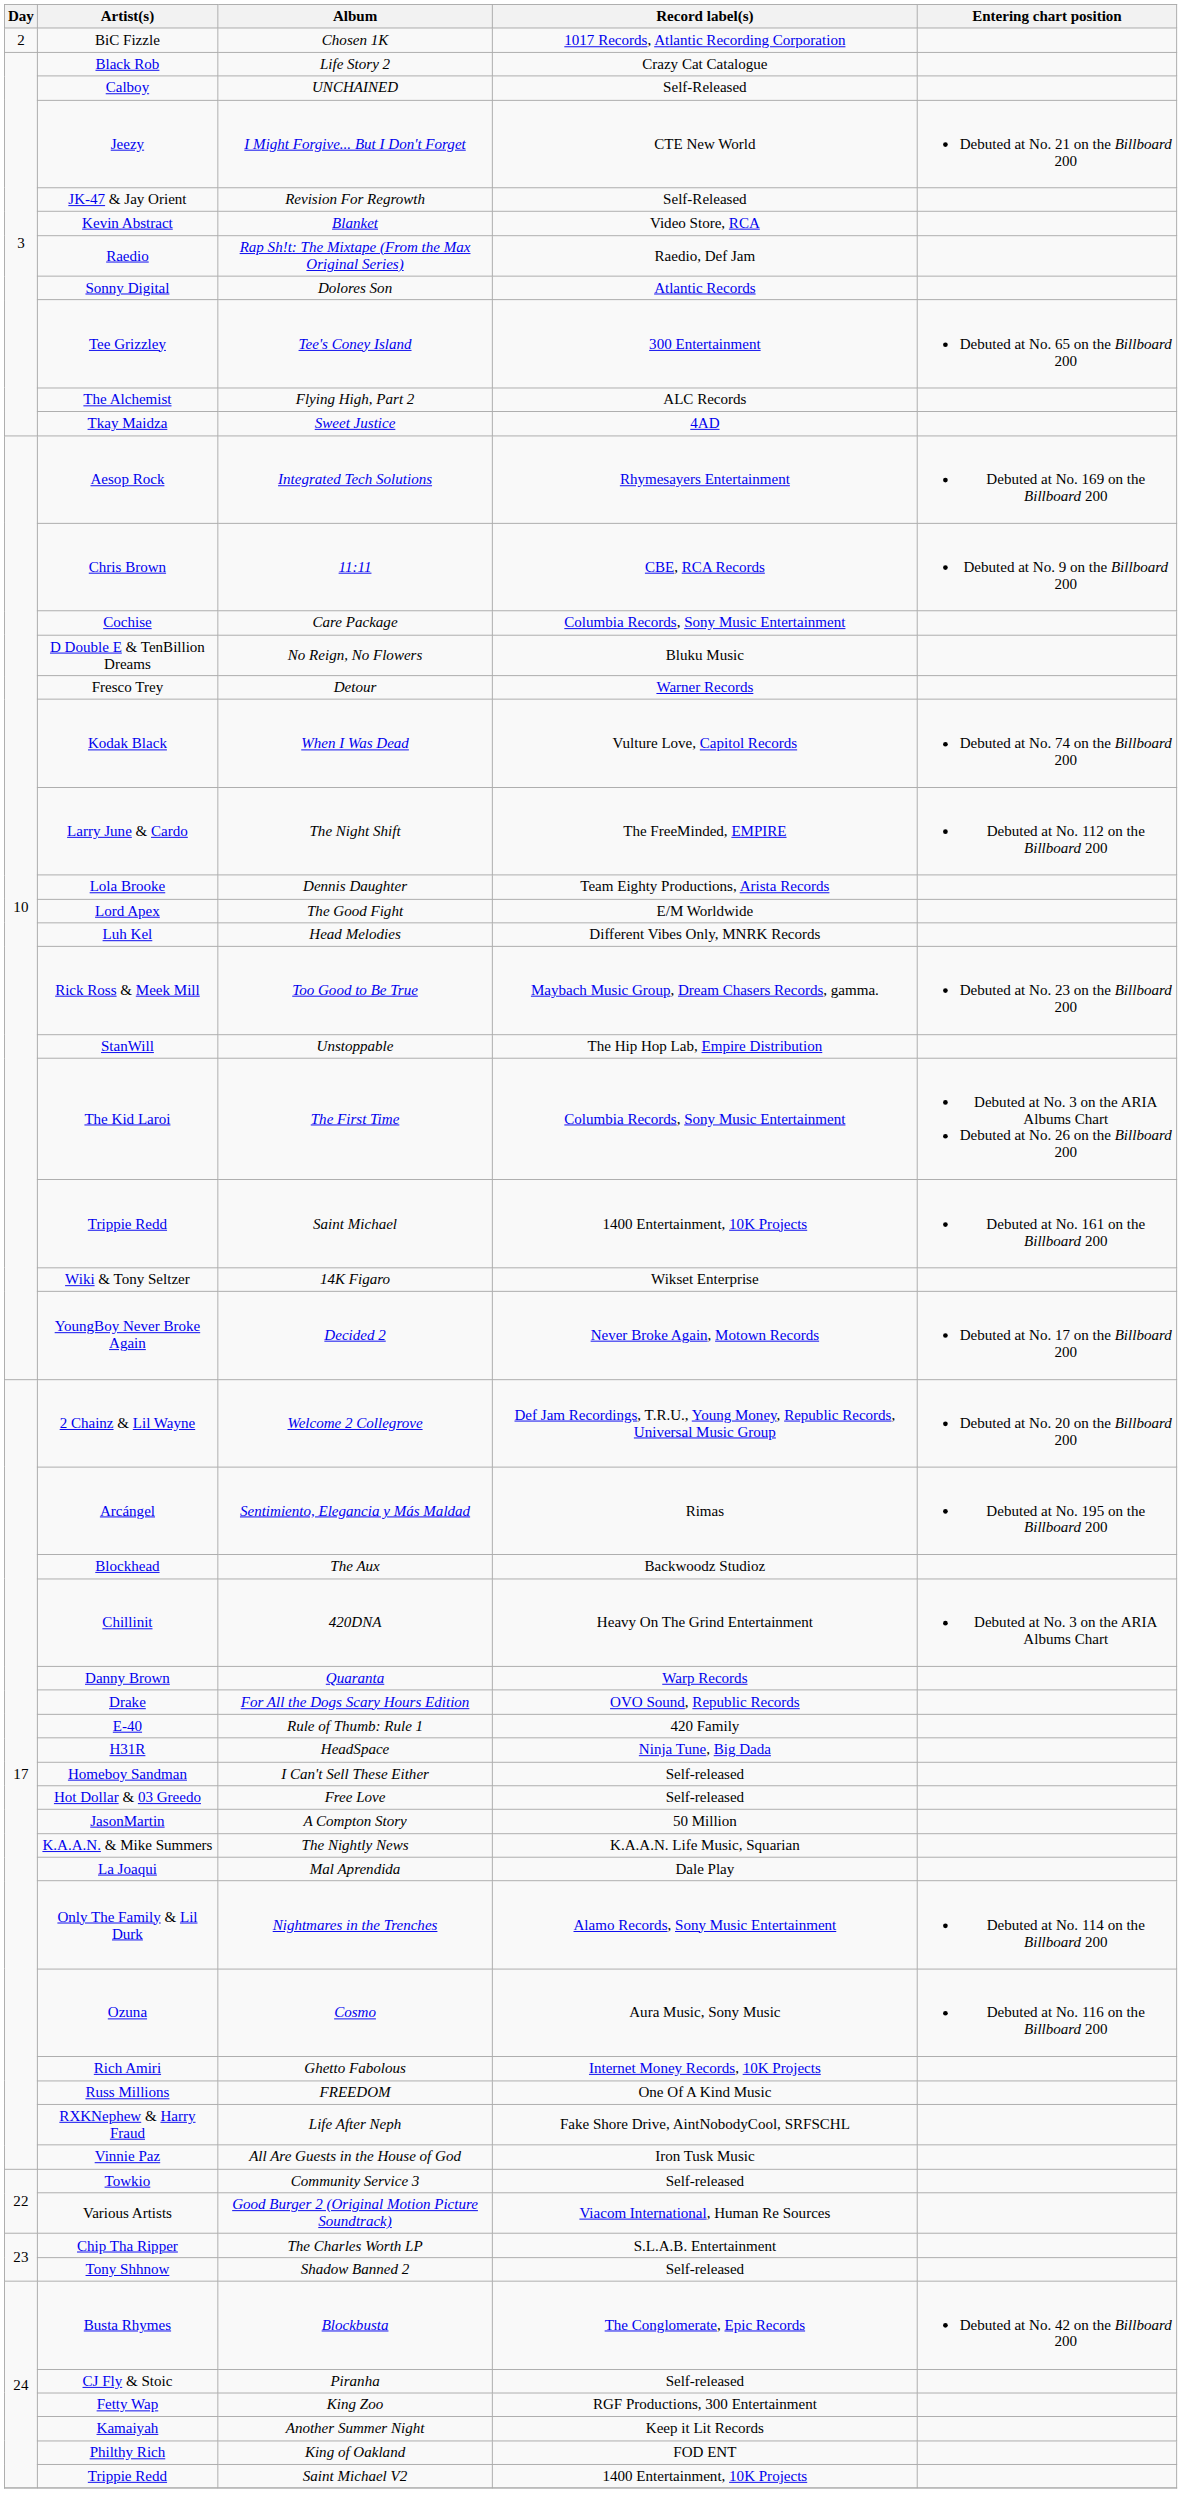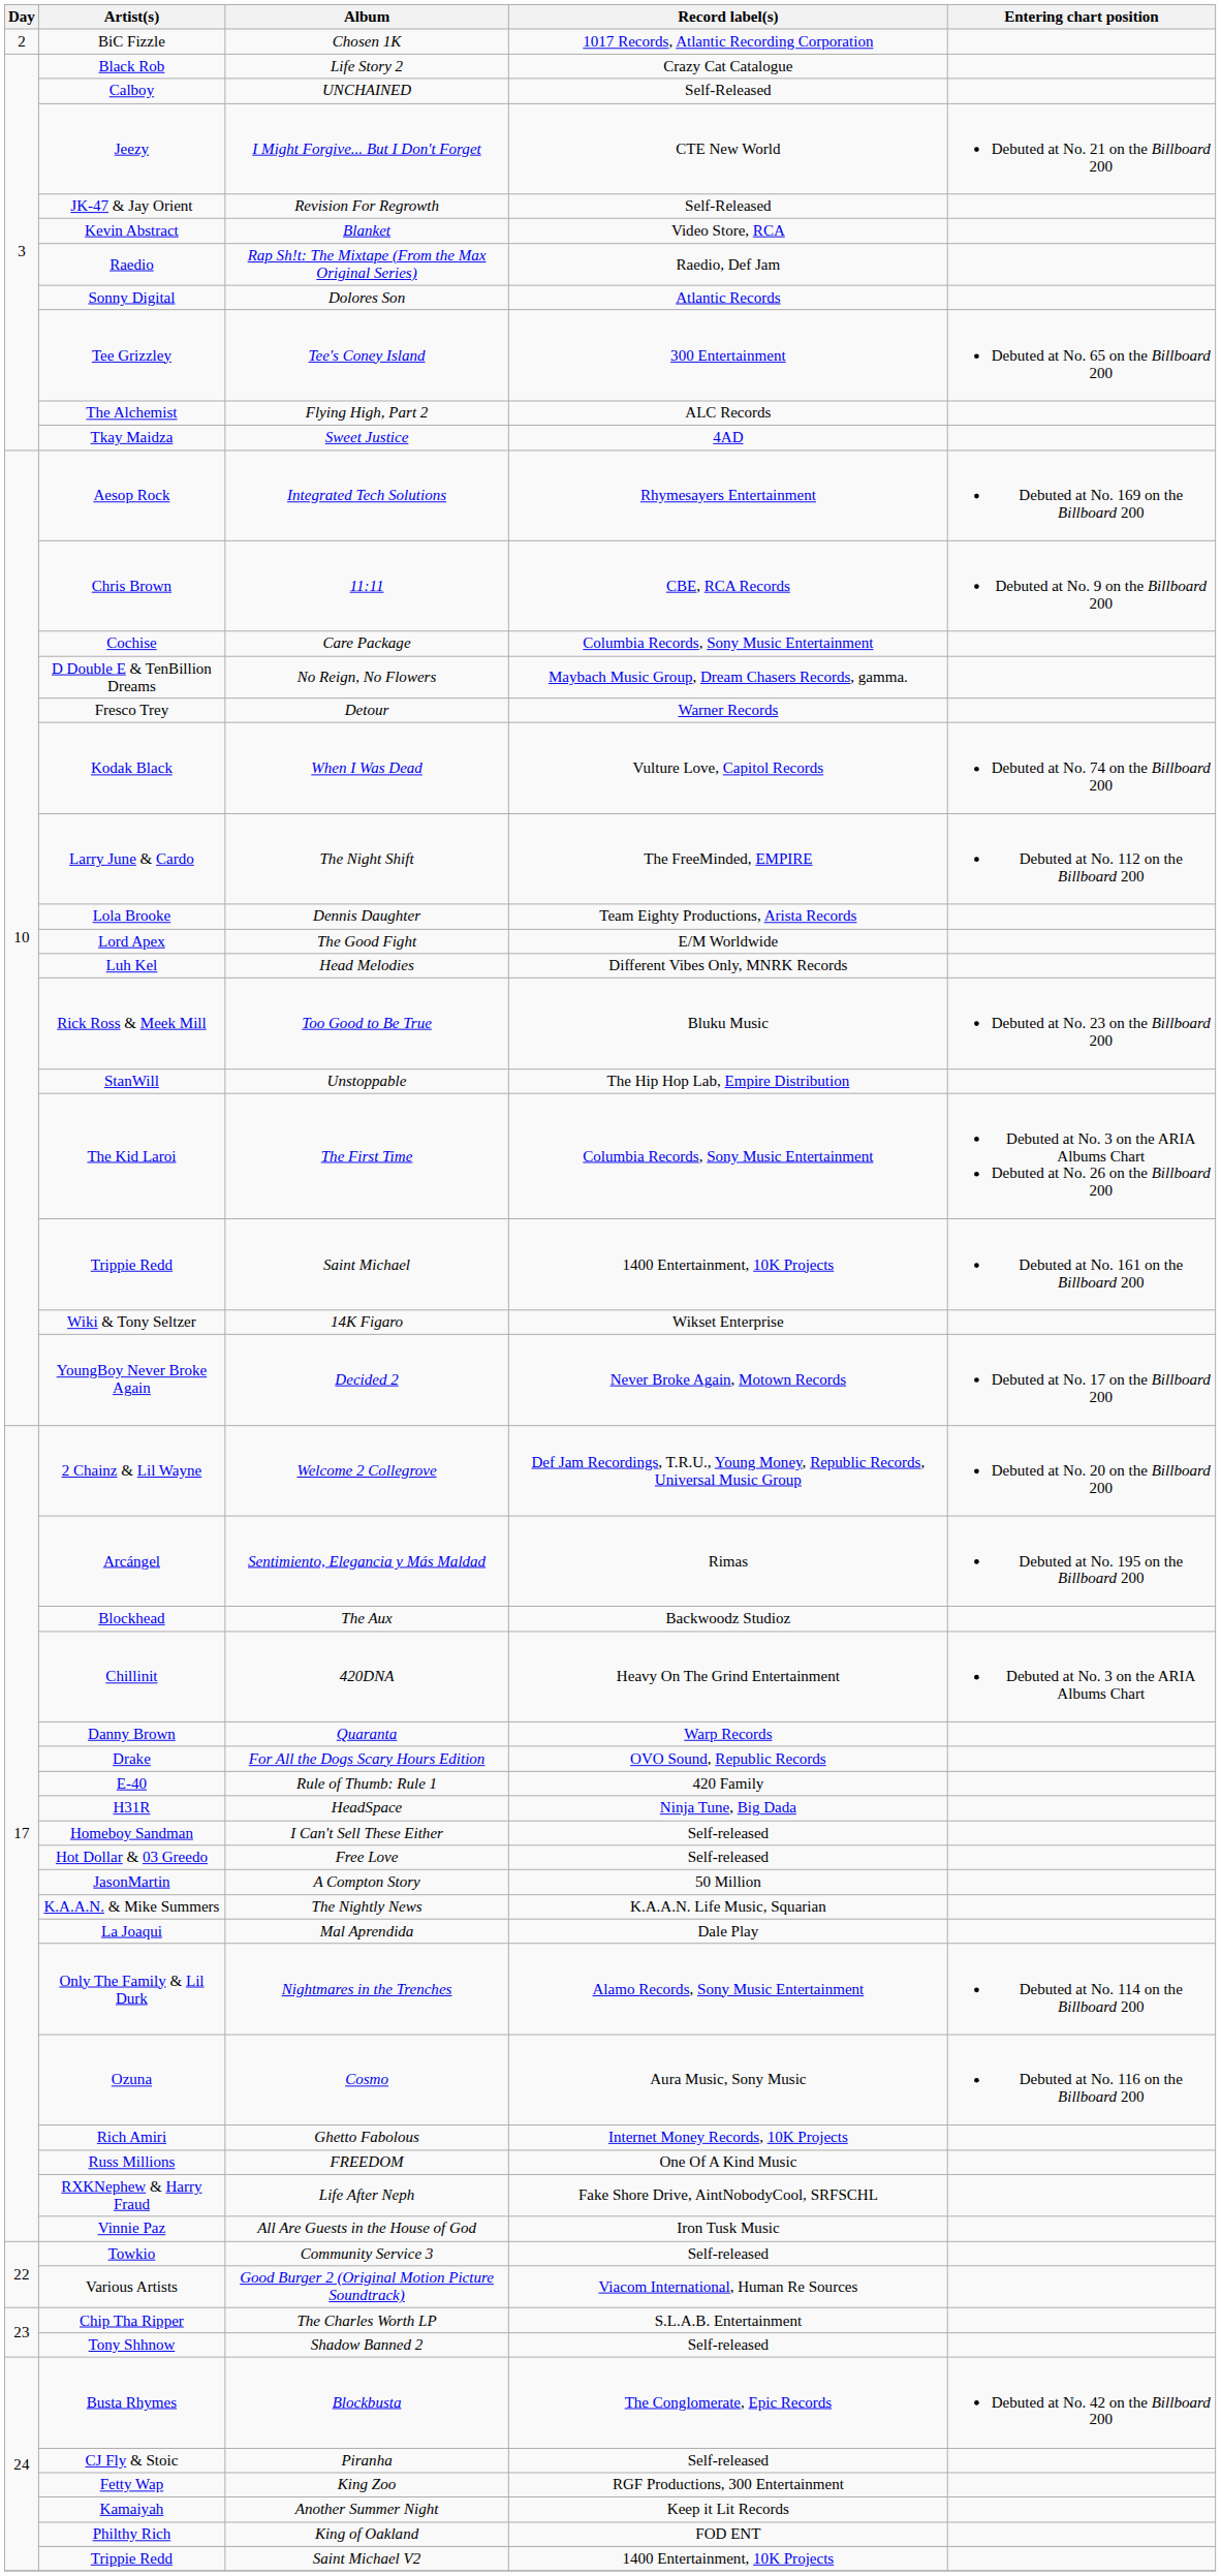No Reign, No Flowers | Record label(s): Bluku Music -> Maybach Music Group, Dream Chasers Records, gamma.
Too Good to Be True | Record label(s): Maybach Music Group, Dream Chasers Records, gamma. -> Bluku Music
